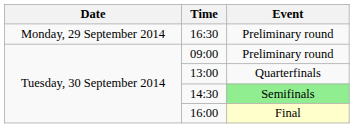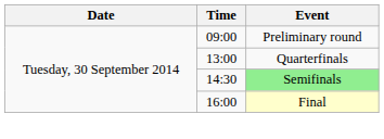- row: Monday, 29 September 2014 | 16:30 | Preliminary round
